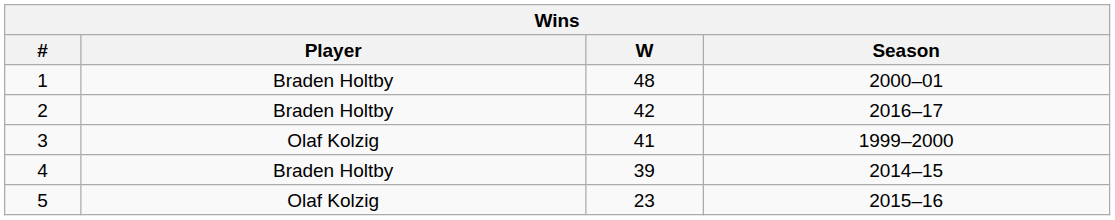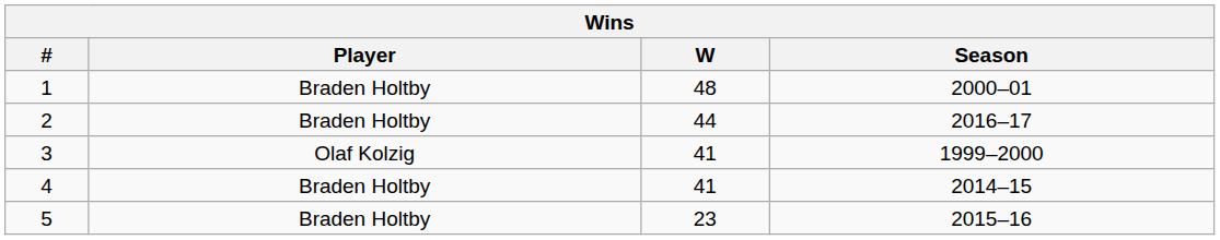2 | W: 42 -> 44
4 | W: 39 -> 41
5 | Player: Olaf Kolzig -> Braden Holtby
